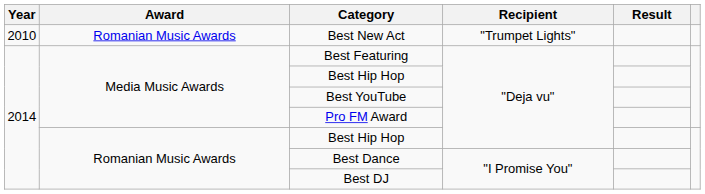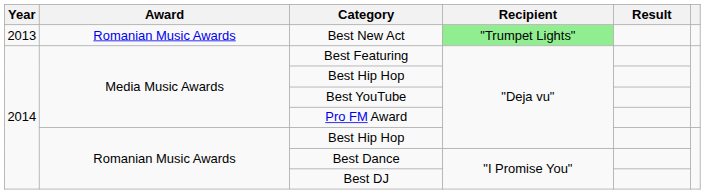Best New Act | Year: 2010 -> 2013
Best New Act | Recipient: no background -> lightgreen background
